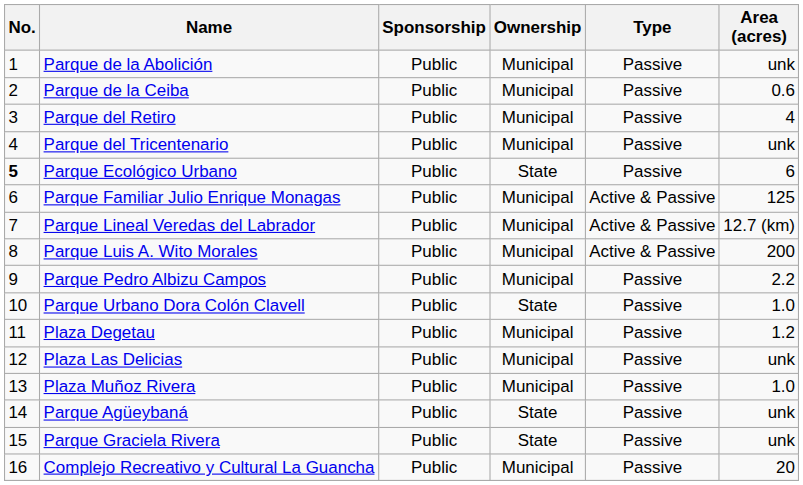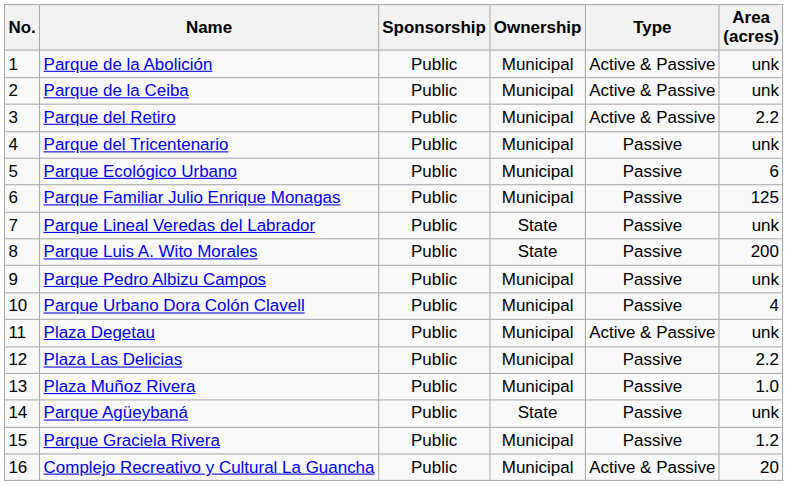Parque de la Abolición | Type: Passive -> Active & Passive
Parque de la Ceiba | Type: Passive -> Active & Passive
Parque de la Ceiba | Area (acres): 0.6 -> unk
Parque del Retiro | Type: Passive -> Active & Passive
Parque del Retiro | Area (acres): 4 -> 2.2
Parque Ecológico Urbano | No.: bold -> normal
Parque Ecológico Urbano | Ownership: State -> Municipal
Parque Familiar Julio Enrique Monagas | Type: Active & Passive -> Passive
Parque Lineal Veredas del Labrador | Ownership: Municipal -> State
Parque Lineal Veredas del Labrador | Type: Active & Passive -> Passive
Parque Lineal Veredas del Labrador | Area (acres): 12.7 (km) -> unk
Parque Luis A. Wito Morales | Ownership: Municipal -> State
Parque Luis A. Wito Morales | Type: Active & Passive -> Passive
Parque Pedro Albizu Campos | Area (acres): 2.2 -> unk
Parque Urbano Dora Colón Clavell | Ownership: State -> Municipal
Parque Urbano Dora Colón Clavell | Area (acres): 1.0 -> 4
Plaza Degetau | Type: Passive -> Active & Passive
Plaza Degetau | Area (acres): 1.2 -> unk
Plaza Las Delicias | Area (acres): unk -> 2.2
Parque Graciela Rivera | Ownership: State -> Municipal
Parque Graciela Rivera | Area (acres): unk -> 1.2
Complejo Recreativo y Cultural La Guancha | Type: Passive -> Active & Passive
